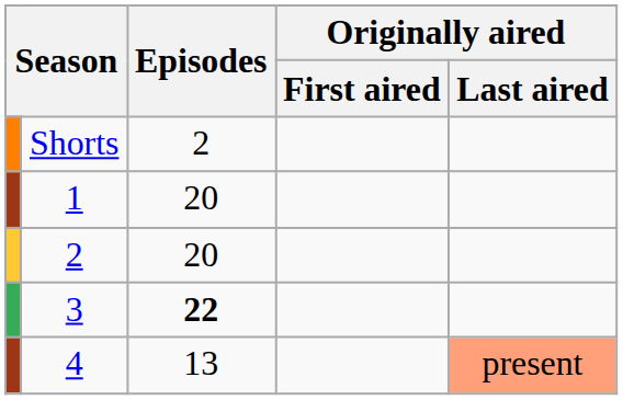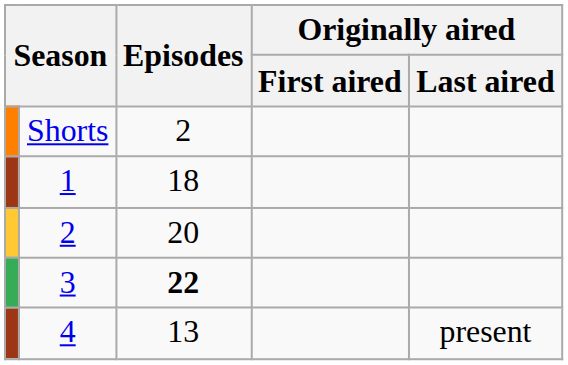1 | Episodes: 20 -> 18
4 | Originally aired / Last aired: lightsalmon background -> no background
